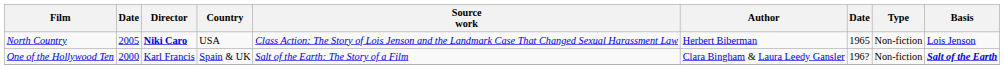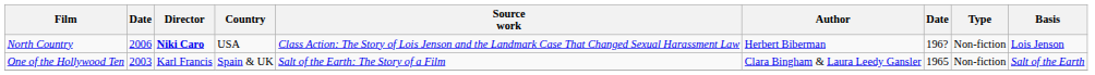North Country | column 2: 2005 -> 2006
North Country | column 7: 1965 -> 196?
One of the Hollywood Ten | column 2: 2000 -> 2003
One of the Hollywood Ten | column 7: 196? -> 1965
One of the Hollywood Ten | Basis: bold -> normal
